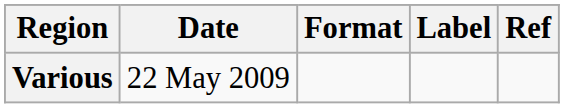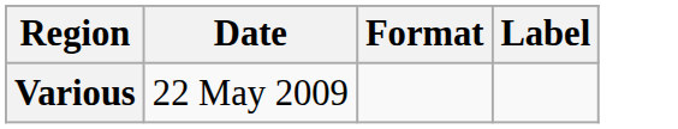- column: Ref
